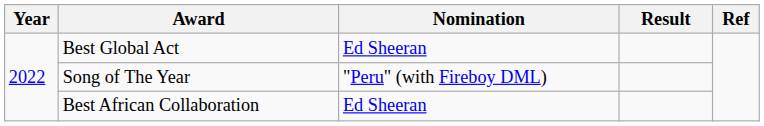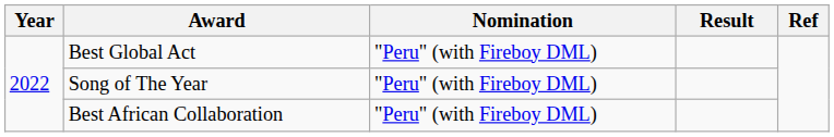Best Global Act | Nomination: Ed Sheeran -> "Peru" (with Fireboy DML)
Best African Collaboration | Nomination: Ed Sheeran -> "Peru" (with Fireboy DML)
